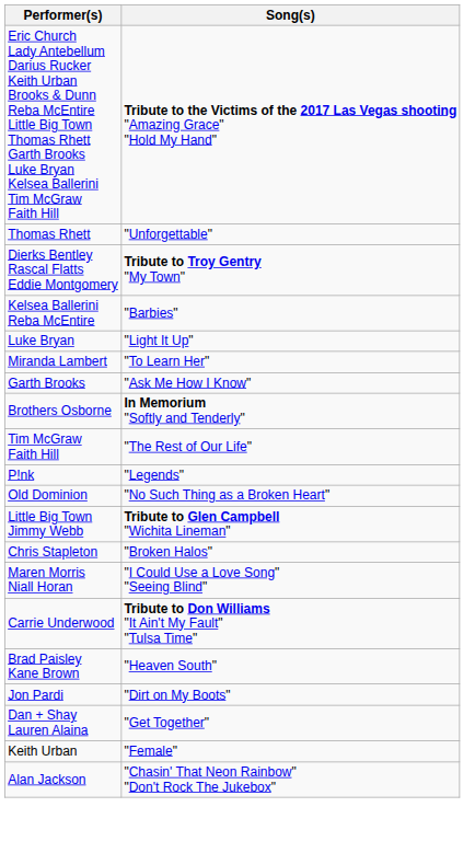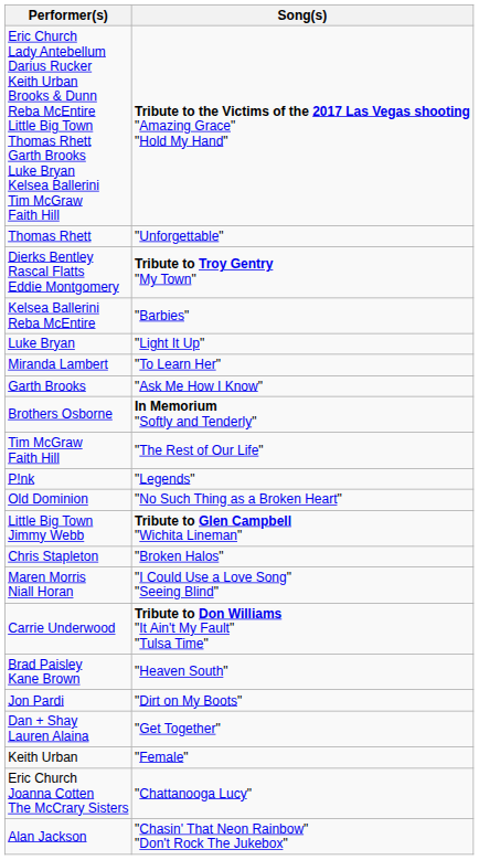+ row: Eric Church Joanna Cotten The McCrary Sisters | "Chattanooga Lucy"
